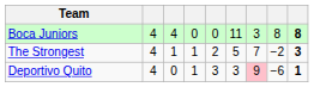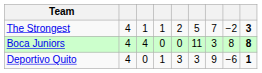rows swapped: Boca Juniors <-> The Strongest
Deportivo Quito | column 7: pink background -> no background
